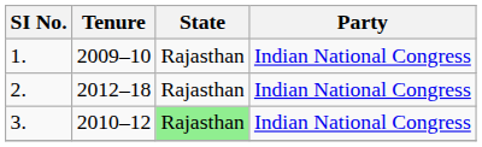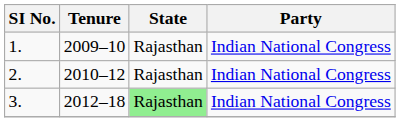2. | Tenure: 2012–18 -> 2010–12
3. | Tenure: 2010–12 -> 2012–18
